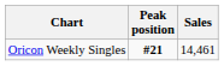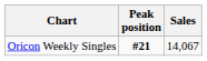Oricon Weekly Singles | Sales: 14,461 -> 14,067
